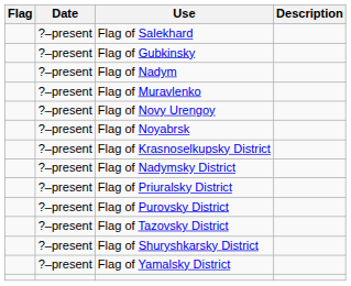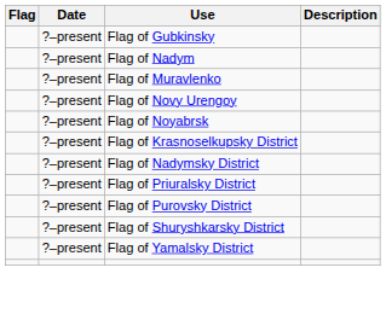- row: ?–present | Flag of Salekhard
- row: ?–present | Flag of Tazovsky District
